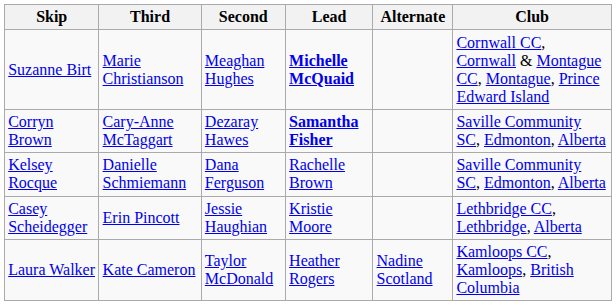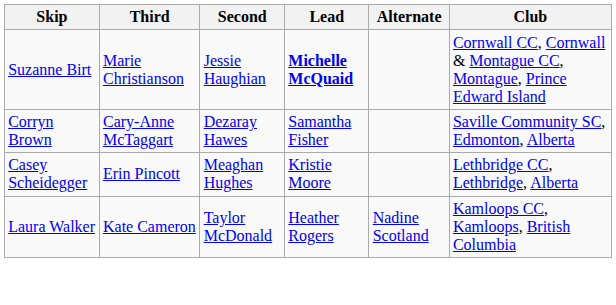Suzanne Birt | Second: Meaghan Hughes -> Jessie Haughian
Corryn Brown | Lead: bold -> normal
- row: Kelsey Rocque | Danielle Schmiemann | Dana Ferguson | Rachelle Brown | Saville Community SC, Edmonton, Alberta
Casey Scheidegger | Second: Jessie Haughian -> Meaghan Hughes
